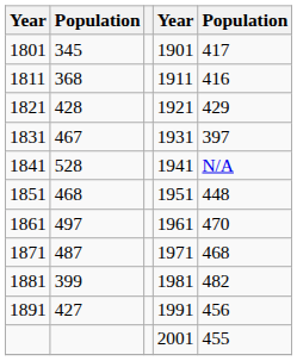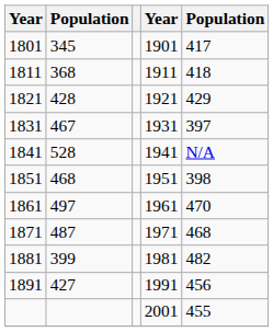1811 | column 5: 416 -> 418
1851 | column 5: 448 -> 398
